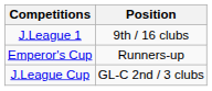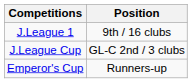rows swapped: Emperor's Cup <-> J.League Cup
